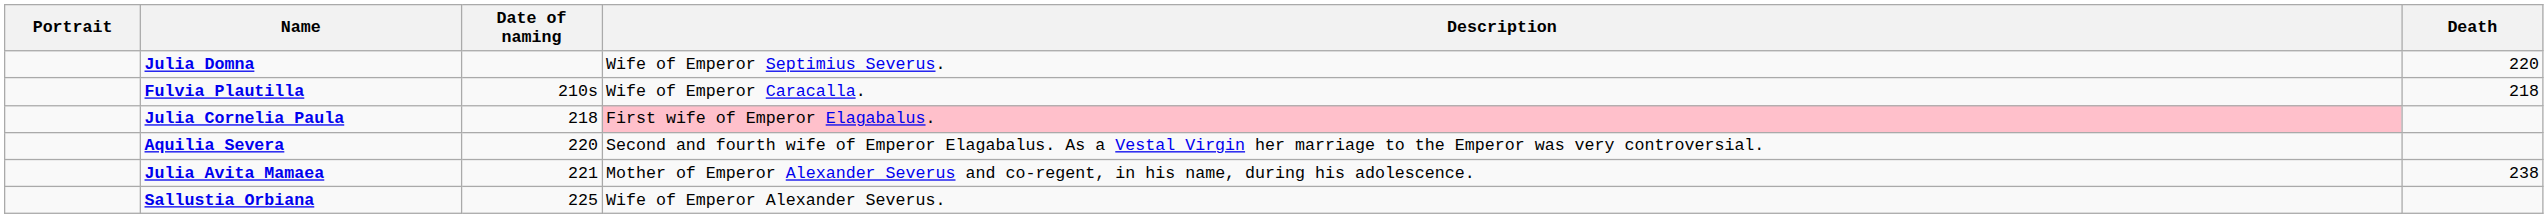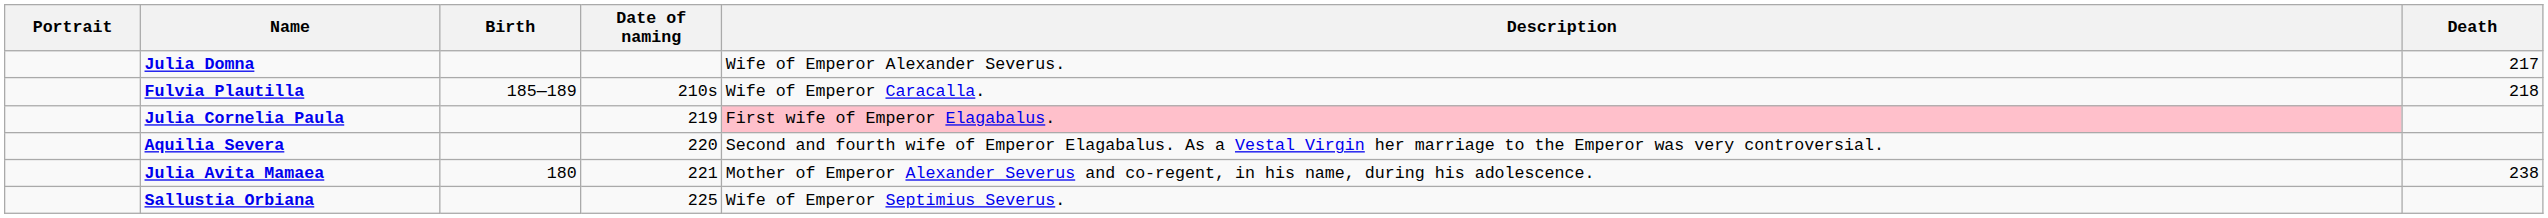+ column: Birth | 185—189 | 180
Julia Domna | Description: Wife of Emperor Septimius Severus. -> Wife of Emperor Alexander Severus.
Julia Domna | Death: 220 -> 217
Julia Cornelia Paula | Date of naming: 218 -> 219
Sallustia Orbiana | Description: Wife of Emperor Alexander Severus. -> Wife of Emperor Septimius Severus.
